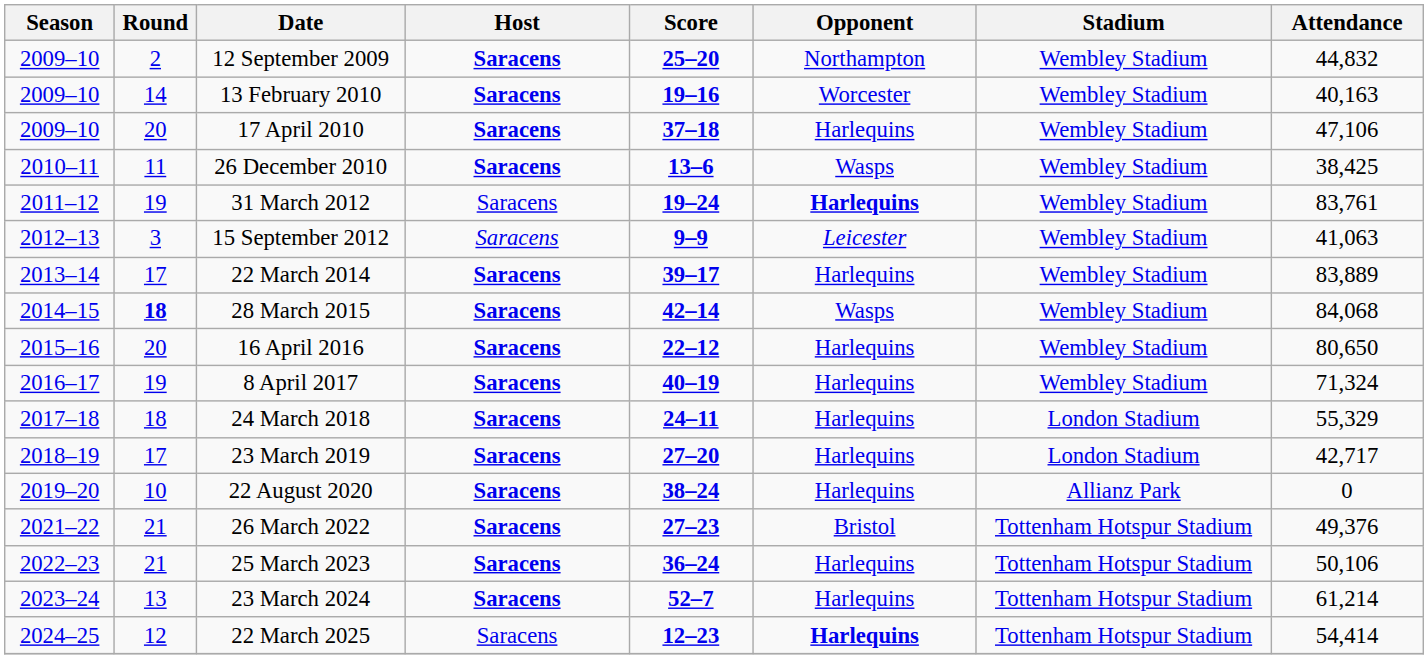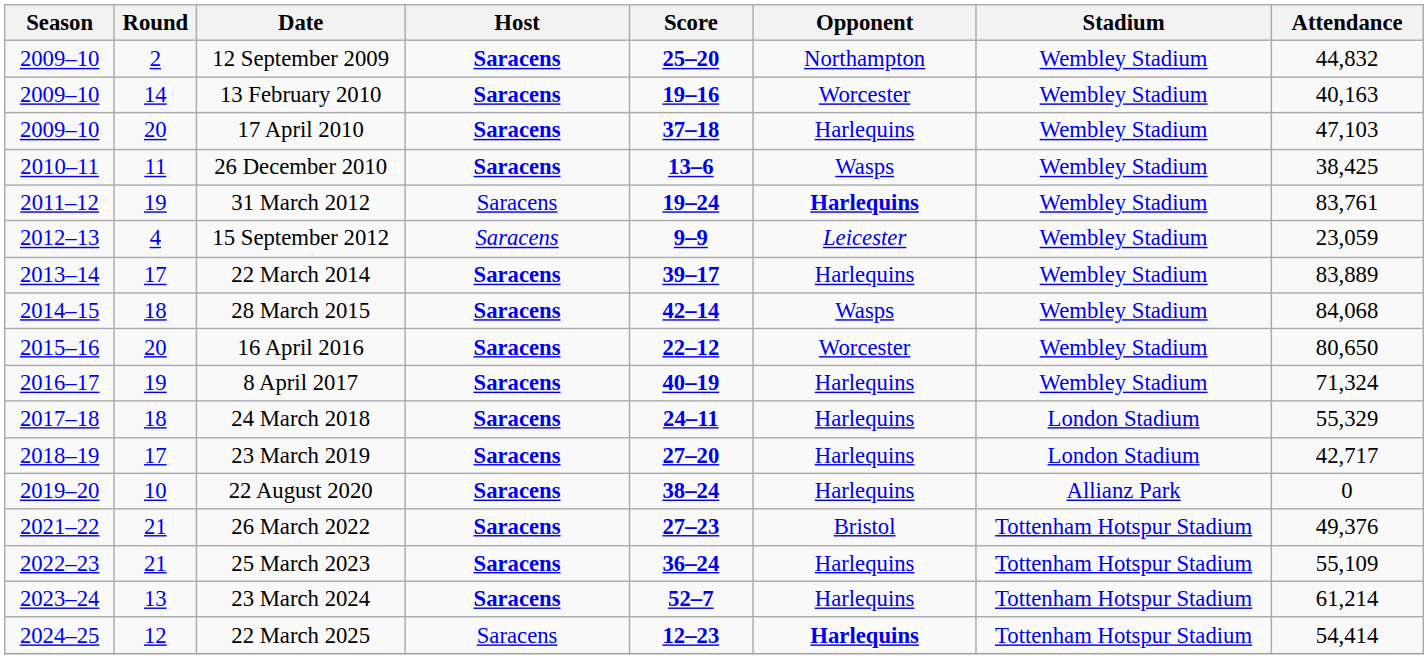17 April 2010 | Attendance: 47,106 -> 47,103
15 September 2012 | Round: 3 -> 4
15 September 2012 | Attendance: 41,063 -> 23,059
28 March 2015 | Round: bold -> normal
16 April 2016 | Opponent: Harlequins -> Worcester
25 March 2023 | Attendance: 50,106 -> 55,109
